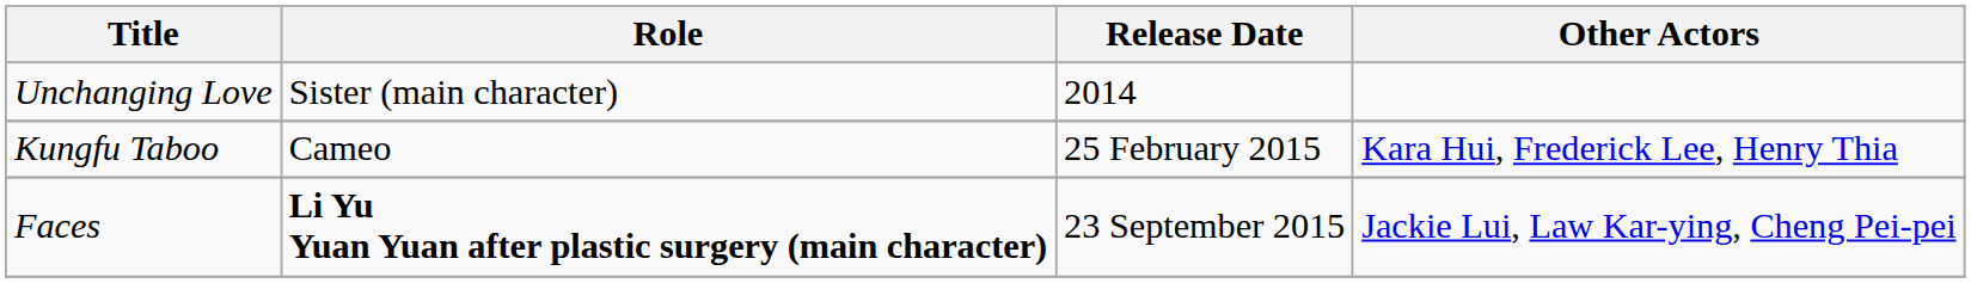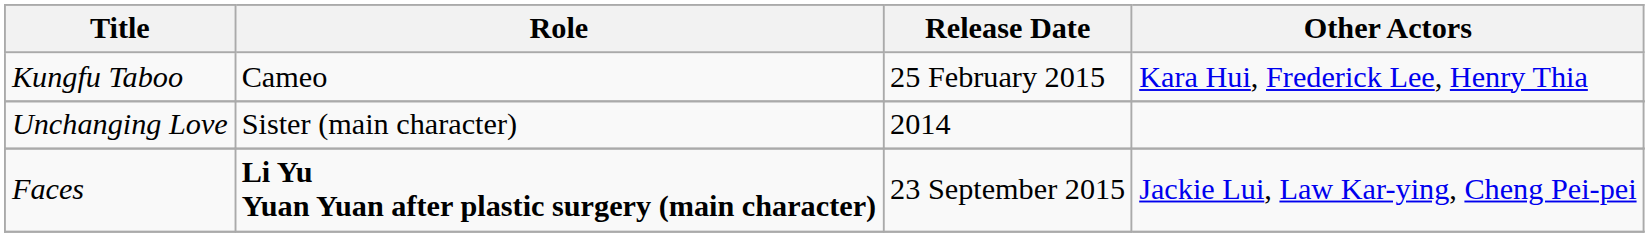rows swapped: Unchanging Love <-> Kungfu Taboo
